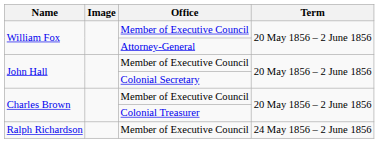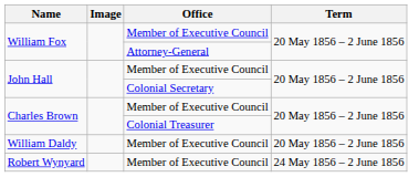+ row: William Daldy | Member of Executive Council | 20 May 1856 – 2 June 1856
- row: Ralph Richardson | Member of Executive Council | 24 May 1856 – 2 June 1856
+ row: Robert Wynyard | Member of Executive Council | 24 May 1856 – 2 June 1856
